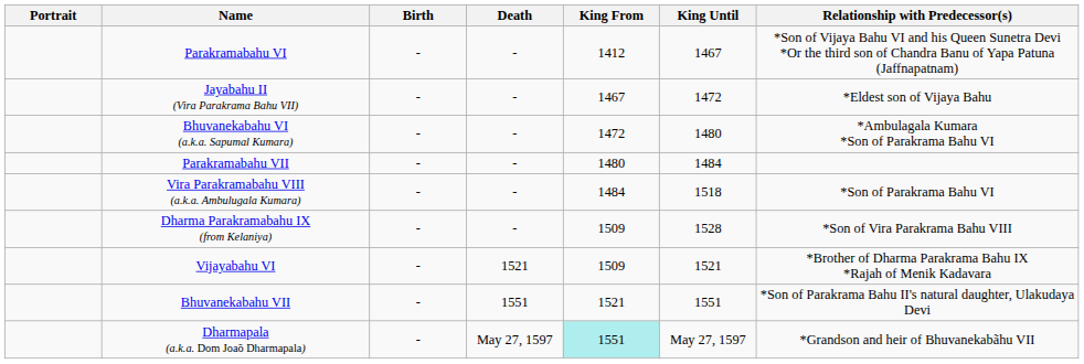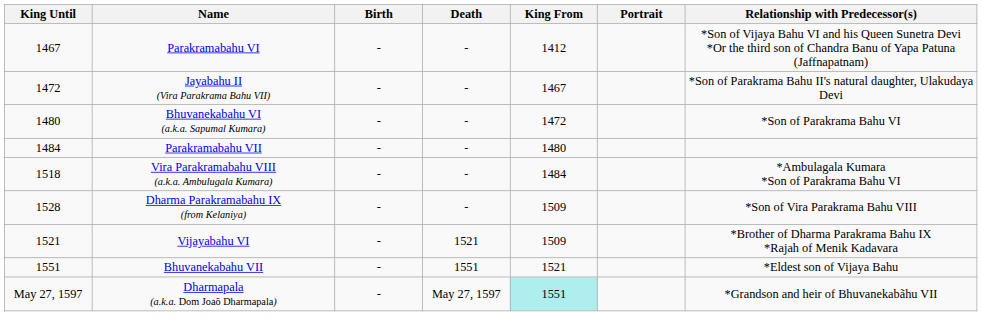columns swapped: Portrait <-> King Until
Jayabahu II (Vira Parakrama Bahu VII) | Relationship with Predecessor(s): *Eldest son of Vijaya Bahu -> *Son of Parakrama Bahu II's natural daughter, Ulakudaya Devi
Bhuvanekabahu VI (a.k.a. Sapumal Kumara) | Relationship with Predecessor(s): *Ambulagala Kumara *Son of Parakrama Bahu VI -> *Son of Parakrama Bahu VI
Vira Parakramabahu VIII (a.k.a. Ambulugala Kumara) | Relationship with Predecessor(s): *Son of Parakrama Bahu VI -> *Ambulagala Kumara *Son of Parakrama Bahu VI
Bhuvanekabahu VII | Relationship with Predecessor(s): *Son of Parakrama Bahu II's natural daughter, Ulakudaya Devi -> *Eldest son of Vijaya Bahu
